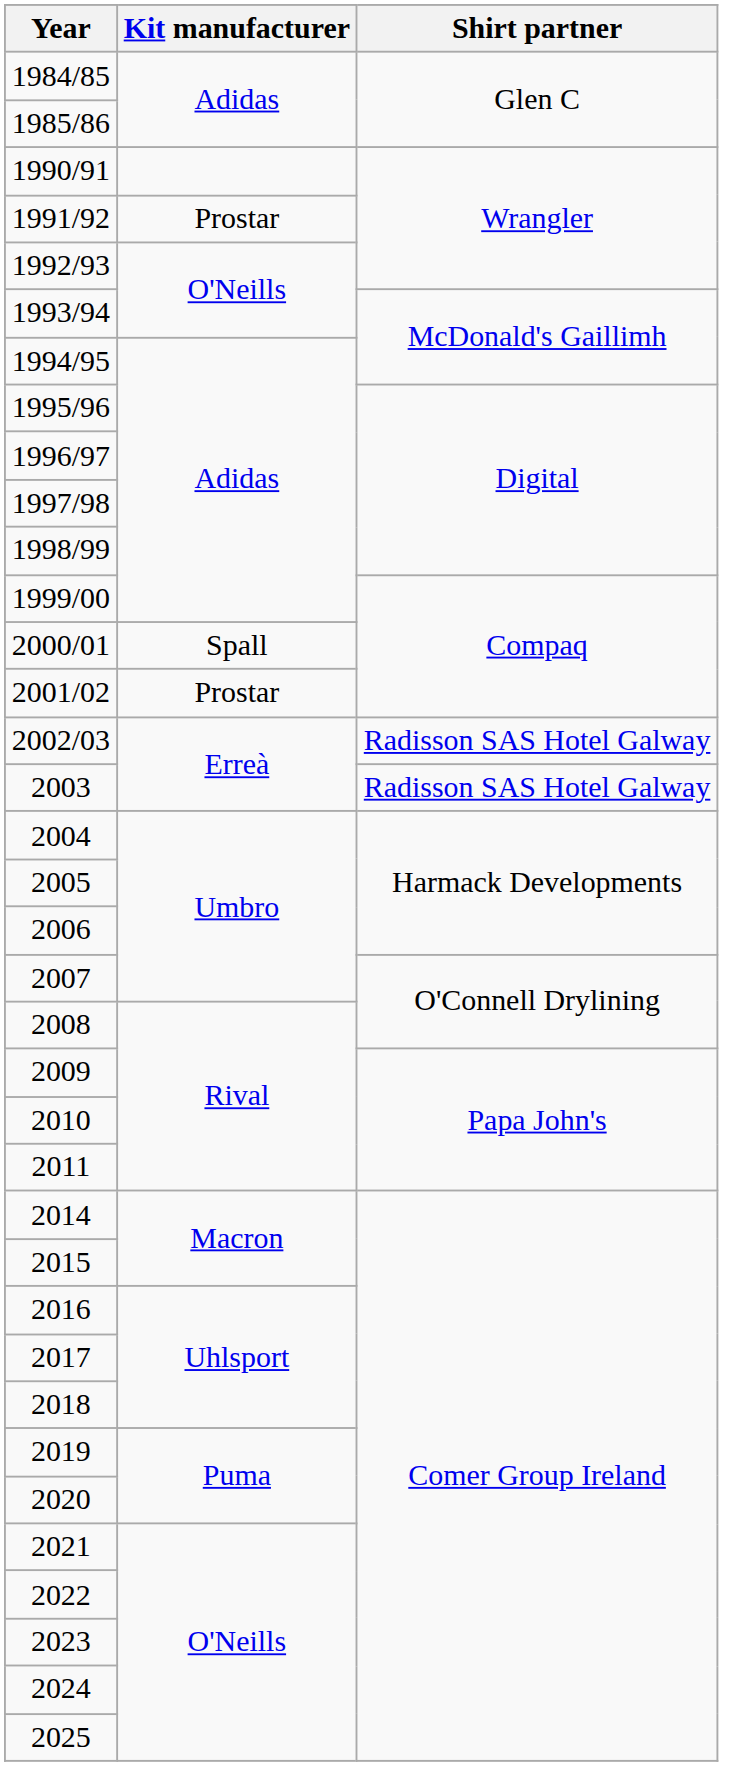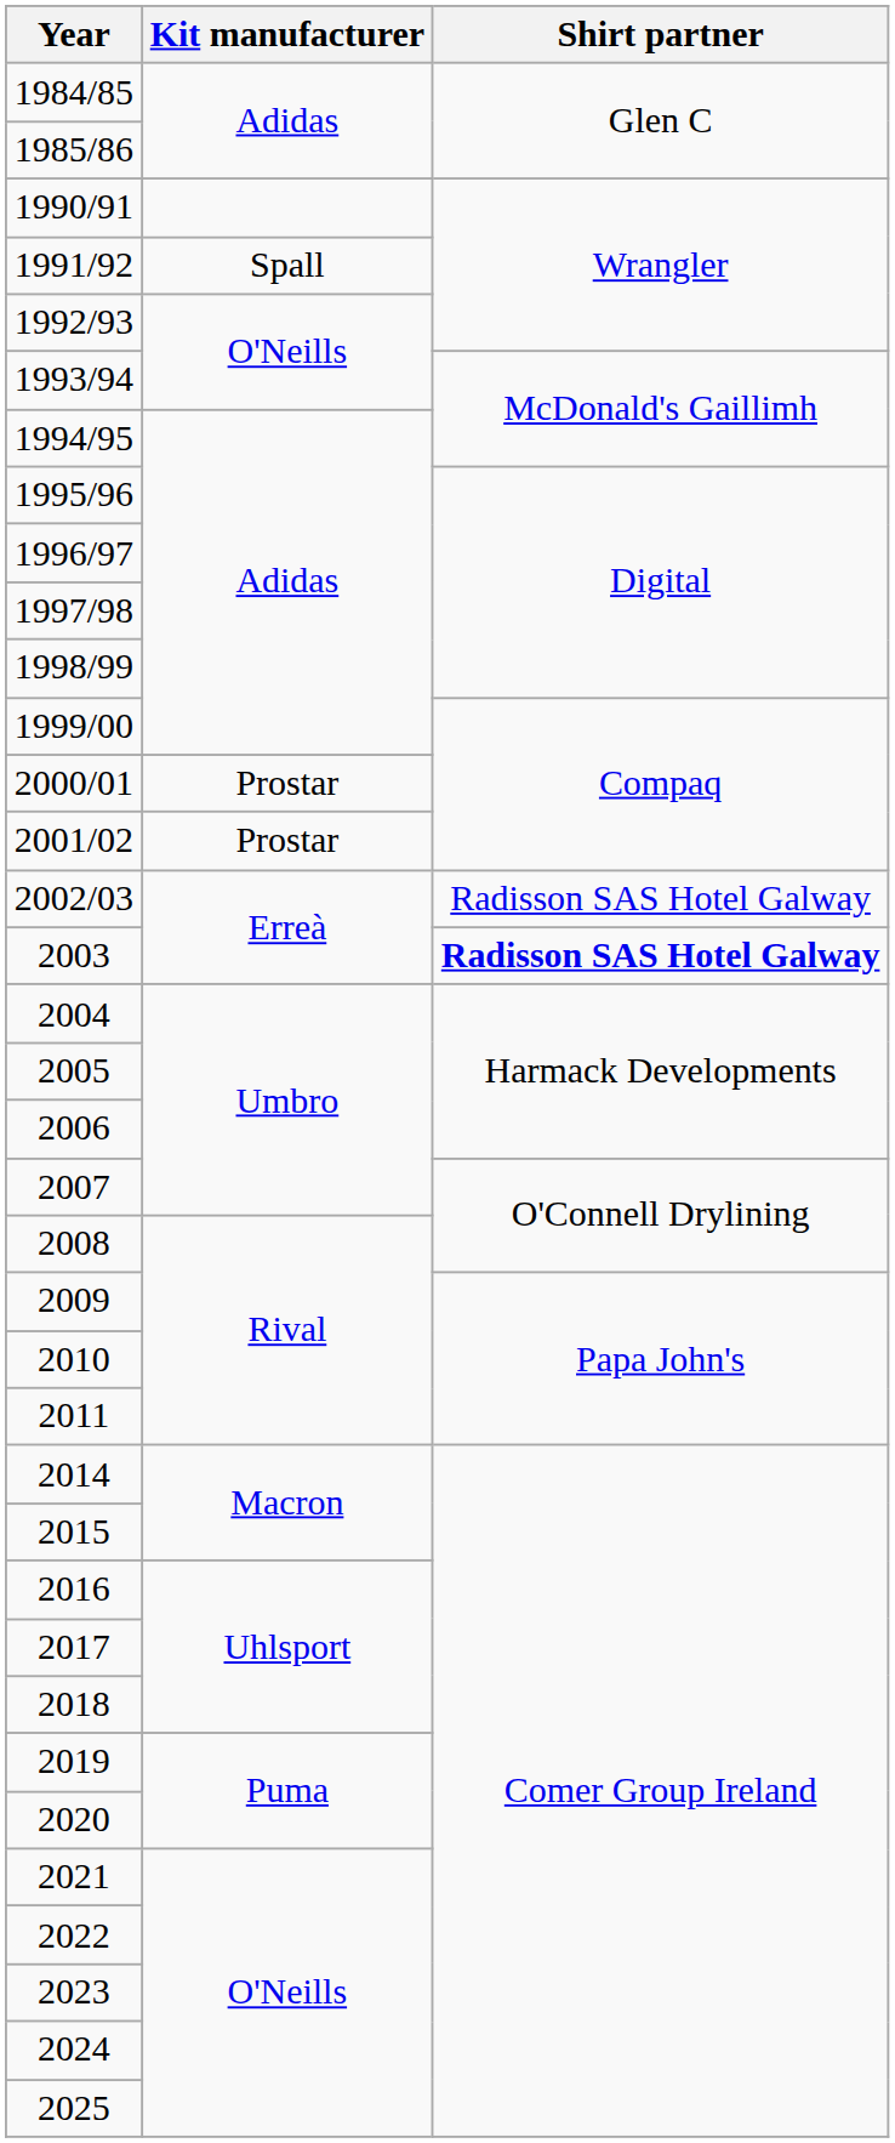1991/92 | Kit manufacturer: Prostar -> Spall
2000/01 | Kit manufacturer: Spall -> Prostar
2003 | Shirt partner: normal -> bold
